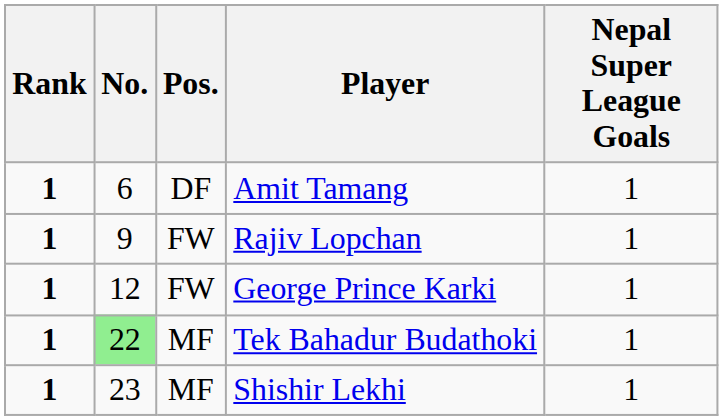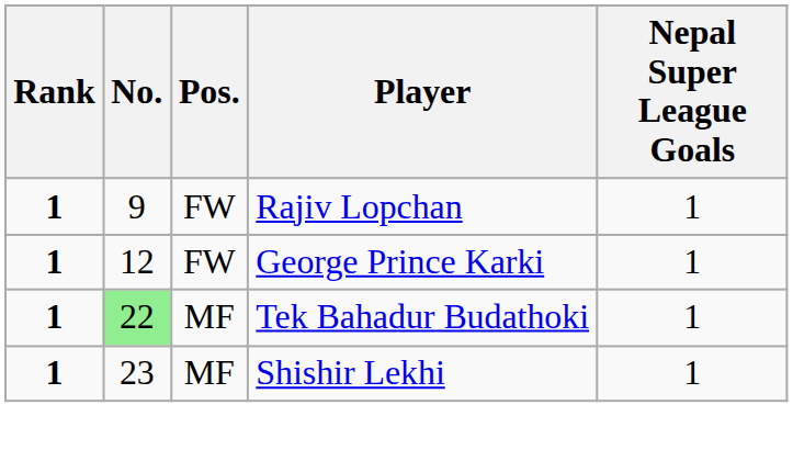- row: 1 | 6 | DF | Amit Tamang | 1
